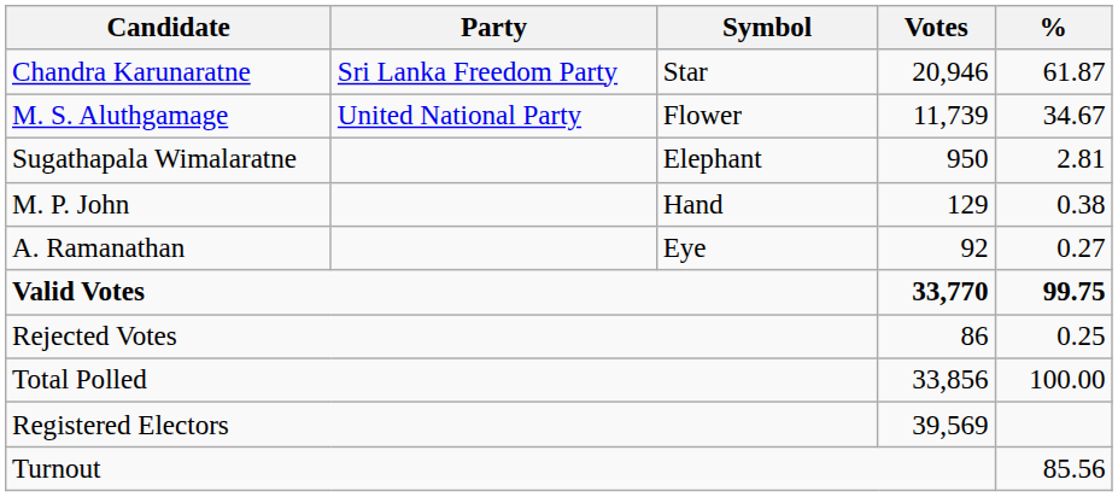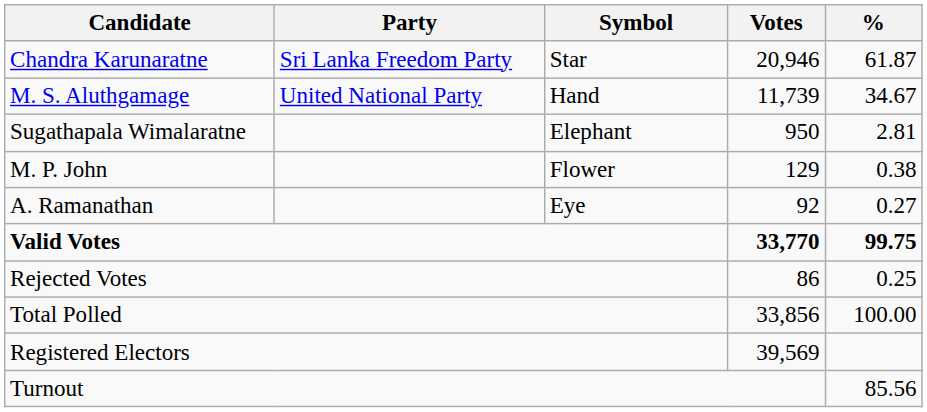M. S. Aluthgamage | Symbol: Flower -> Hand
M. P. John | Symbol: Hand -> Flower
